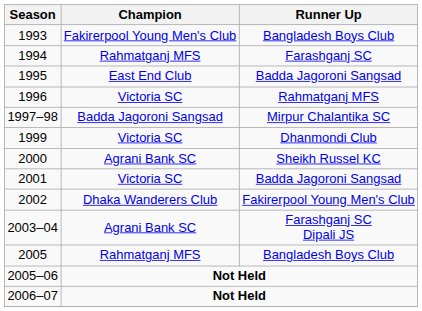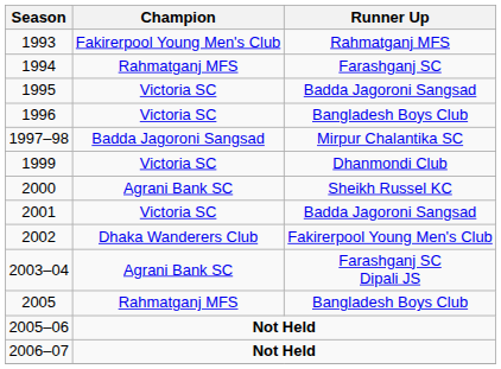1993 | Runner Up: Bangladesh Boys Club -> Rahmatganj MFS
1995 | Champion: East End Club -> Victoria SC
1996 | Runner Up: Rahmatganj MFS -> Bangladesh Boys Club
